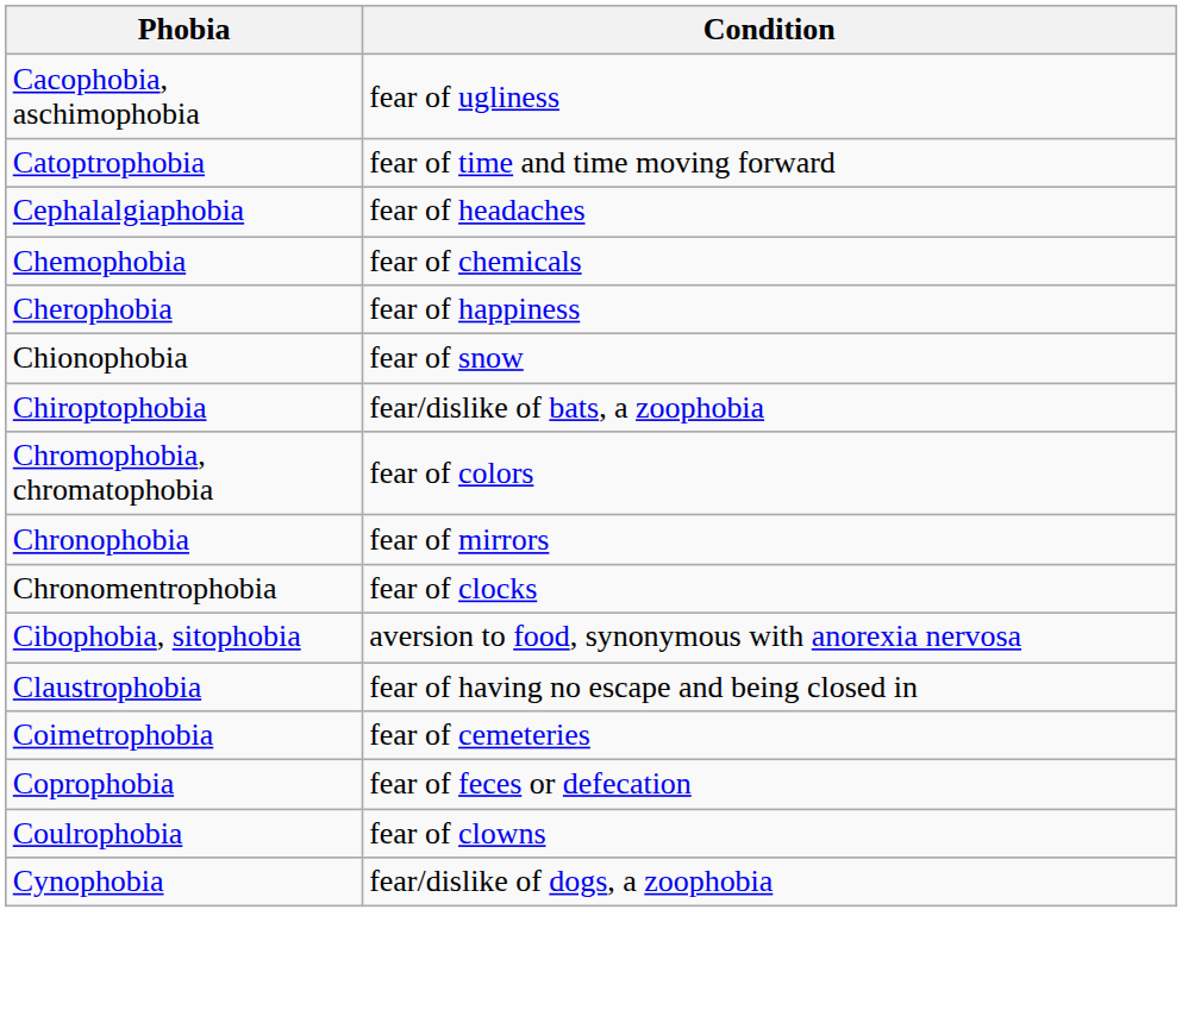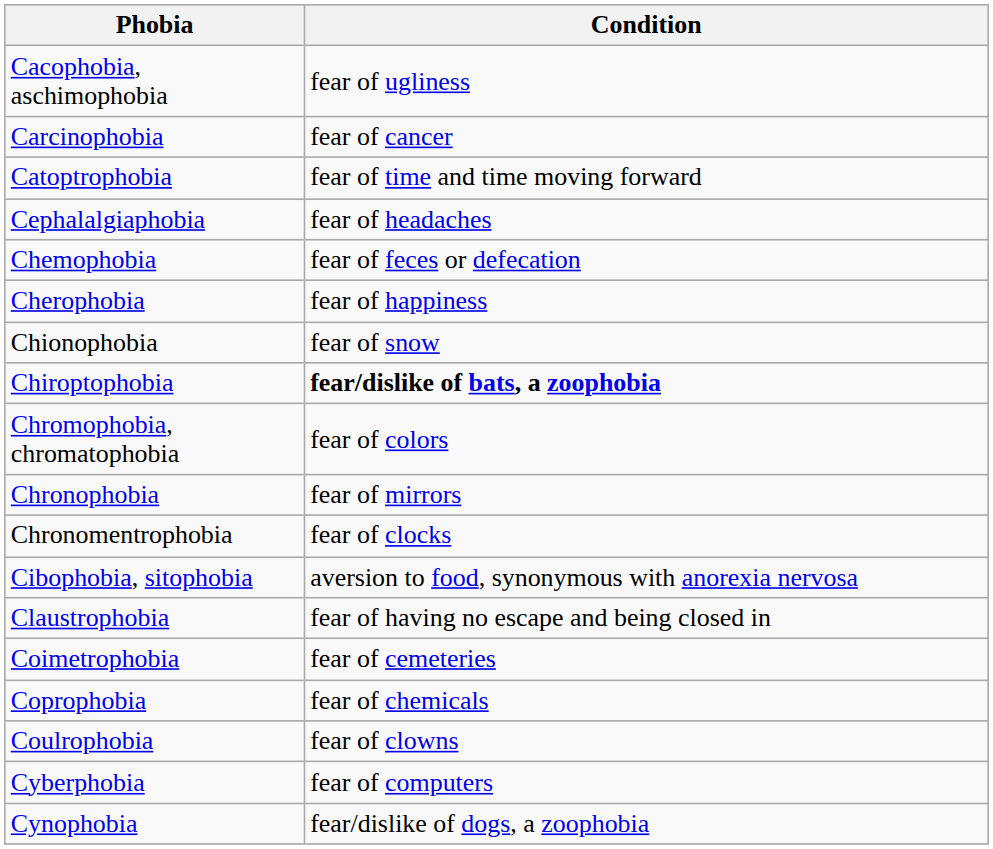+ row: Carcinophobia | fear of cancer
Chemophobia | Condition: fear of chemicals -> fear of feces or defecation
Chiroptophobia | Condition: normal -> bold
Coprophobia | Condition: fear of feces or defecation -> fear of chemicals
+ row: Cyberphobia | fear of computers
